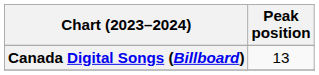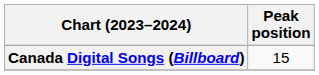Canada Digital Songs (Billboard) | Peak position: 13 -> 15
